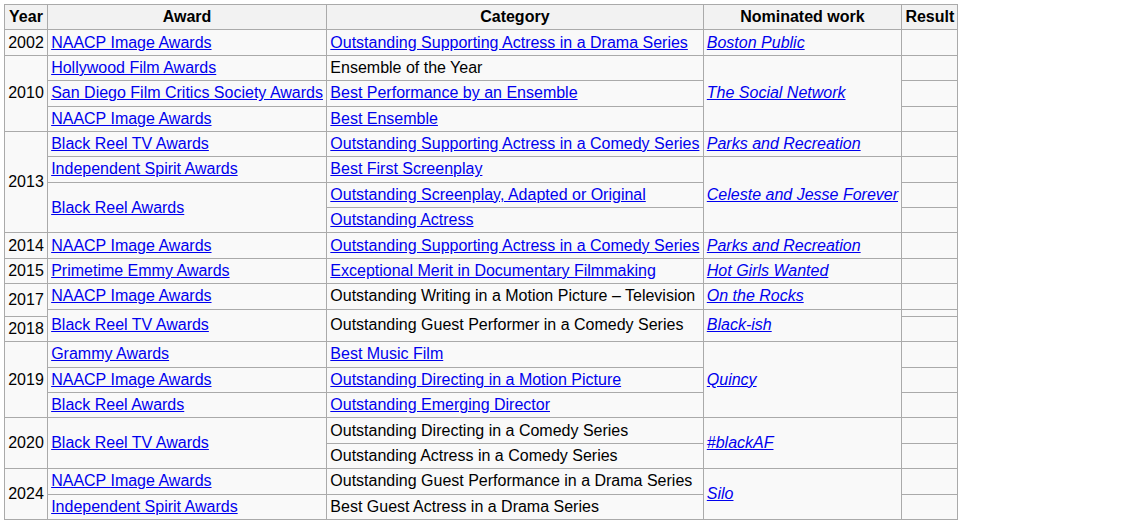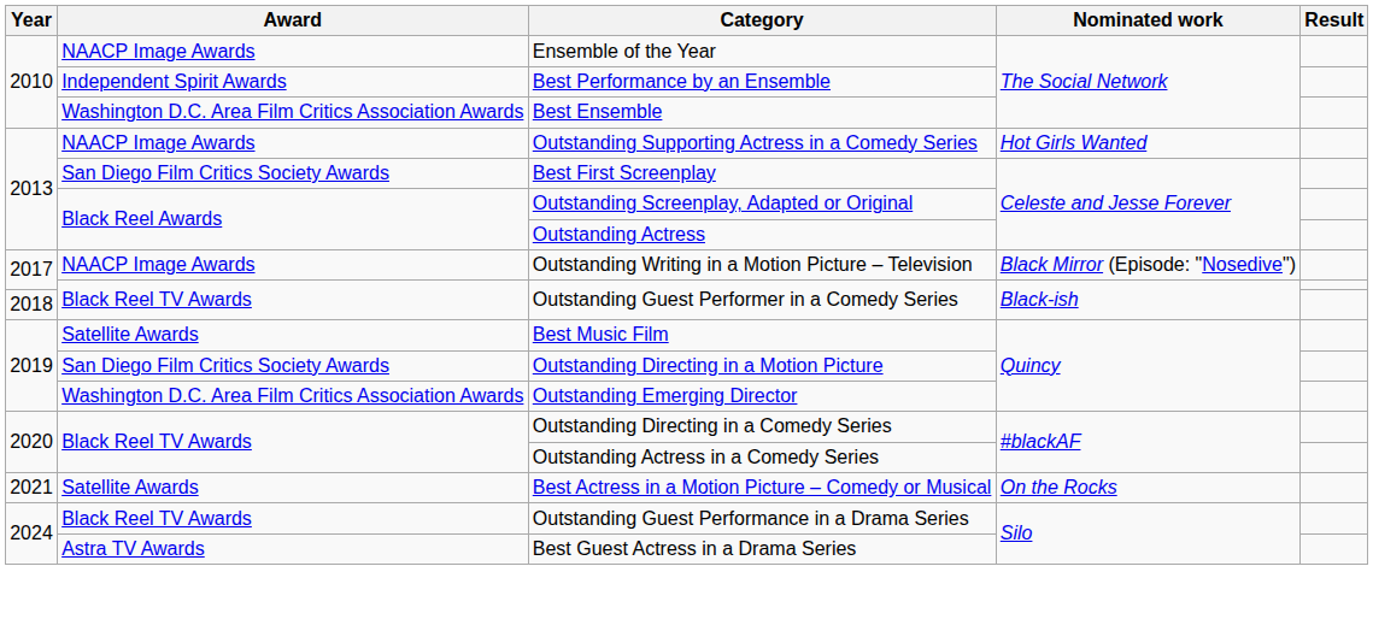- row: 2002 | NAACP Image Awards | Outstanding Supporting Actress in a Drama Series | Boston Public
Ensemble of the Year | Award: Hollywood Film Awards -> NAACP Image Awards
Best Performance by an Ensemble | Award: San Diego Film Critics Society Awards -> Independent Spirit Awards
Best Ensemble | Award: NAACP Image Awards -> Washington D.C. Area Film Critics Association Awards
2013 / Outstanding Supporting Actress in a Comedy Series | Award: Black Reel TV Awards -> NAACP Image Awards
2013 / Outstanding Supporting Actress in a Comedy Series | Nominated work: Parks and Recreation -> Hot Girls Wanted
Best First Screenplay | Award: Independent Spirit Awards -> San Diego Film Critics Society Awards
- row: 2014 | NAACP Image Awards | Outstanding Supporting Actress in a Comedy Series | Parks and Recreation
- row: 2015 | Primetime Emmy Awards | Exceptional Merit in Documentary Filmmaking | Hot Girls Wanted
Outstanding Writing in a Motion Picture – Television | Nominated work: On the Rocks -> Black Mirror (Episode: "Nosedive")
Best Music Film | Award: Grammy Awards -> Satellite Awards
Outstanding Directing in a Motion Picture | Award: NAACP Image Awards -> San Diego Film Critics Society Awards
Outstanding Emerging Director | Award: Black Reel Awards -> Washington D.C. Area Film Critics Association Awards
+ row: 2021 | Satellite Awards | Best Actress in a Motion Picture – Comedy or Musical | On the Rocks
Outstanding Guest Performance in a Drama Series | Award: NAACP Image Awards -> Black Reel TV Awards
Best Guest Actress in a Drama Series | Award: Independent Spirit Awards -> Astra TV Awards
